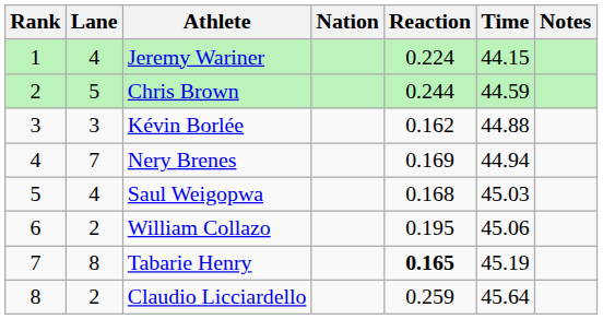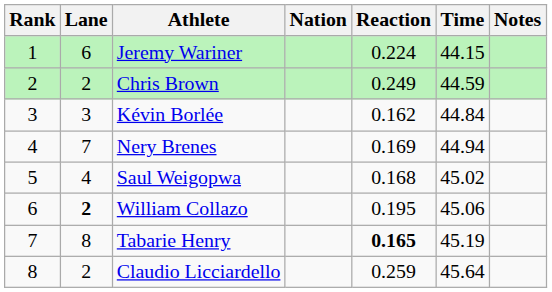Jeremy Wariner | Lane: 4 -> 6
Chris Brown | Lane: 5 -> 2
Chris Brown | Reaction: 0.244 -> 0.249
Kévin Borlée | Time: 44.88 -> 44.84
Saul Weigopwa | Time: 45.03 -> 45.02
William Collazo | Lane: normal -> bold
